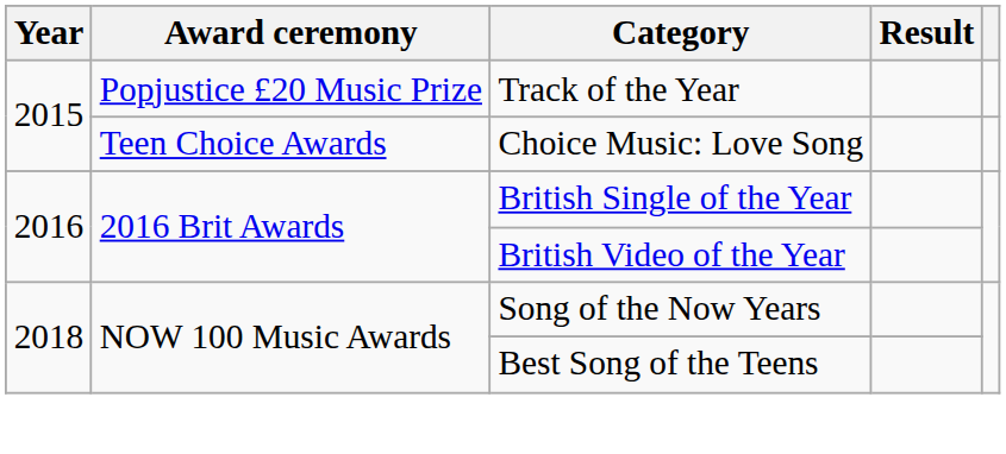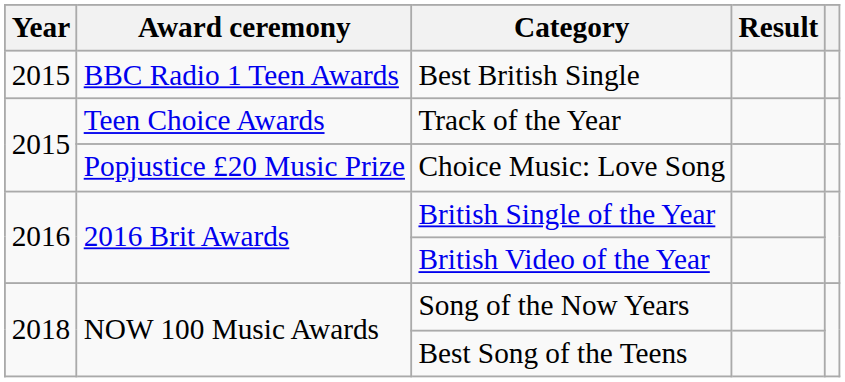+ row: 2015 | BBC Radio 1 Teen Awards | Best British Single
Track of the Year | Award ceremony: Popjustice £20 Music Prize -> Teen Choice Awards
Choice Music: Love Song | Award ceremony: Teen Choice Awards -> Popjustice £20 Music Prize
